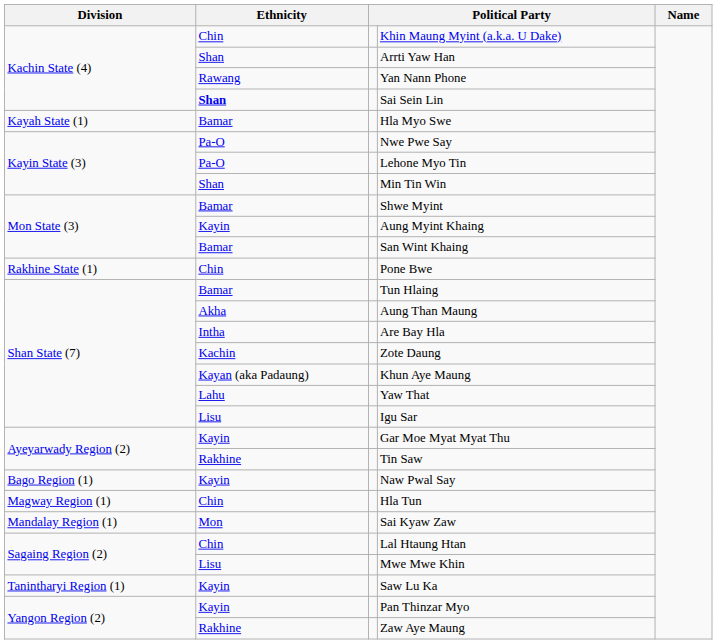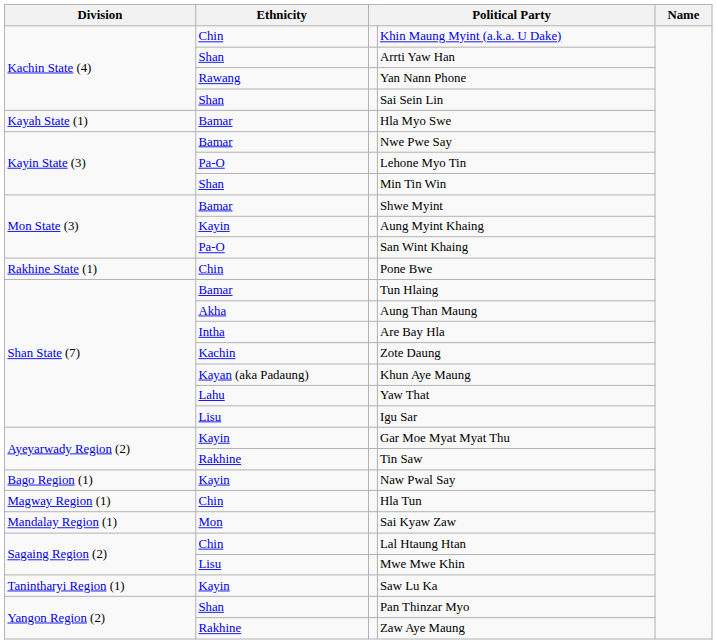Sai Sein Lin | Ethnicity: bold -> normal
Nwe Pwe Say | Ethnicity: Pa-O -> Bamar
San Wint Khaing | Ethnicity: Bamar -> Pa-O
Pan Thinzar Myo | Ethnicity: Kayin -> Shan
